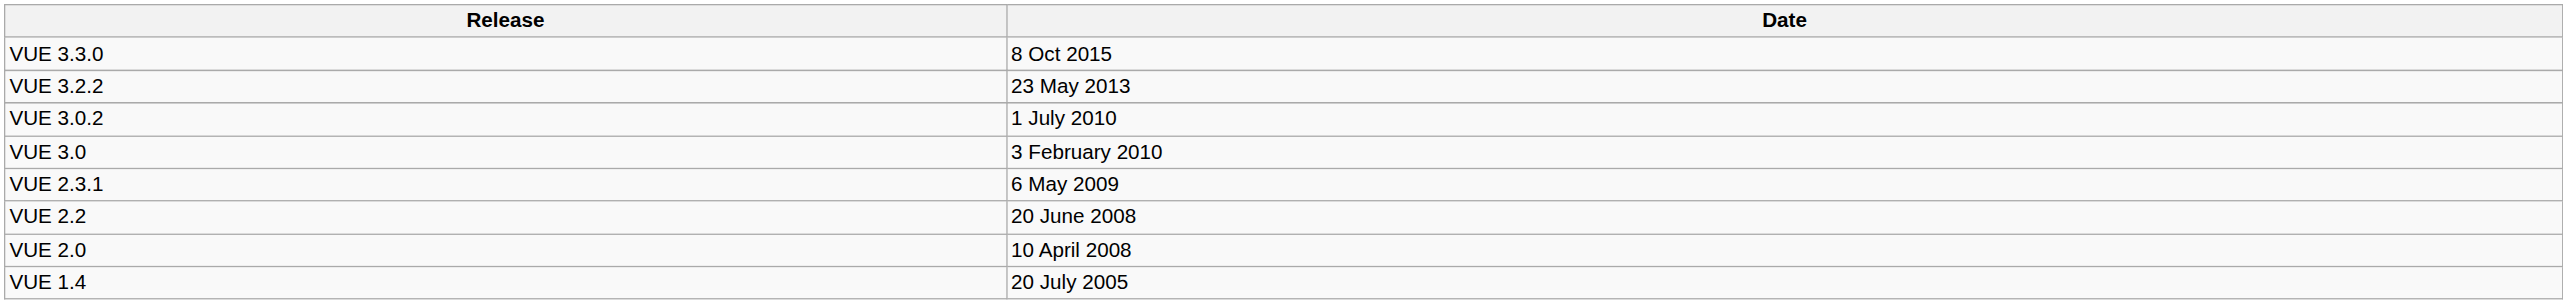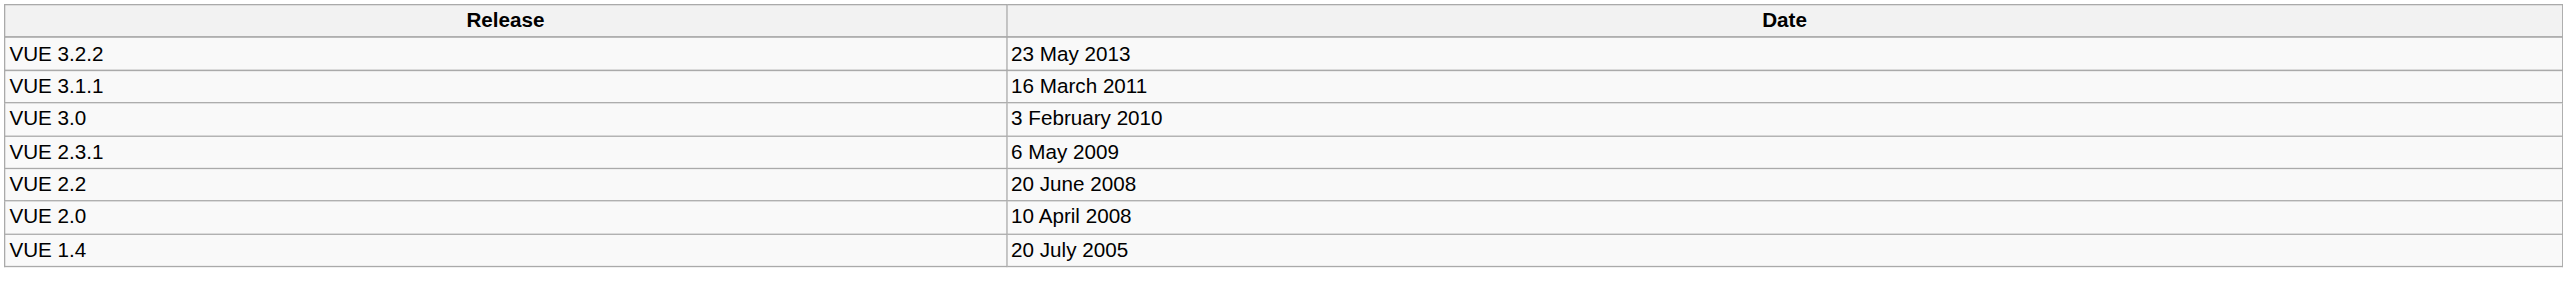- row: VUE 3.3.0 | 8 Oct 2015
+ row: VUE 3.1.1 | 16 March 2011
- row: VUE 3.0.2 | 1 July 2010
